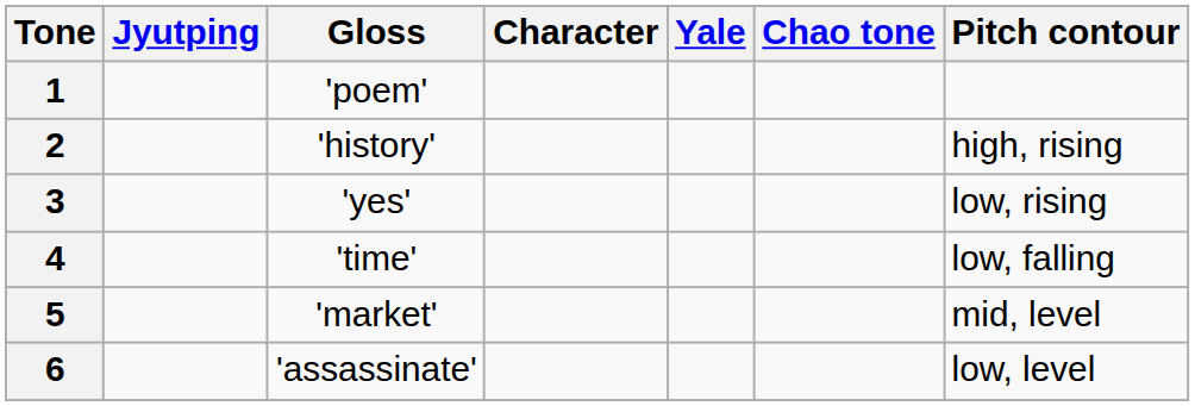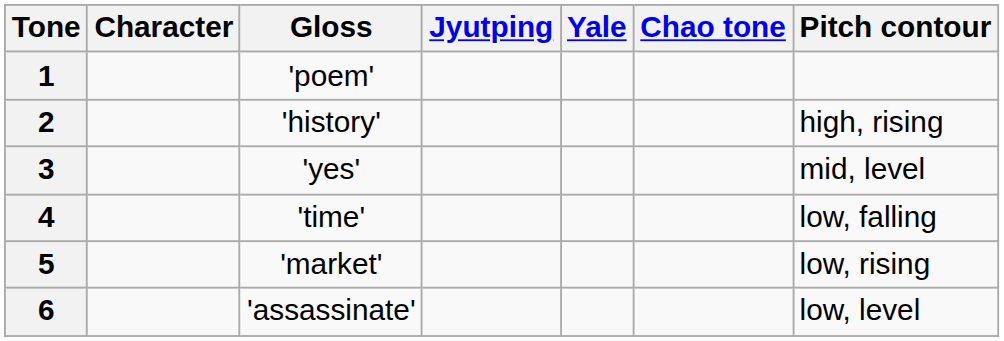columns swapped: Character <-> Jyutping
3 | Pitch contour: low, rising -> mid, level
5 | Pitch contour: mid, level -> low, rising
